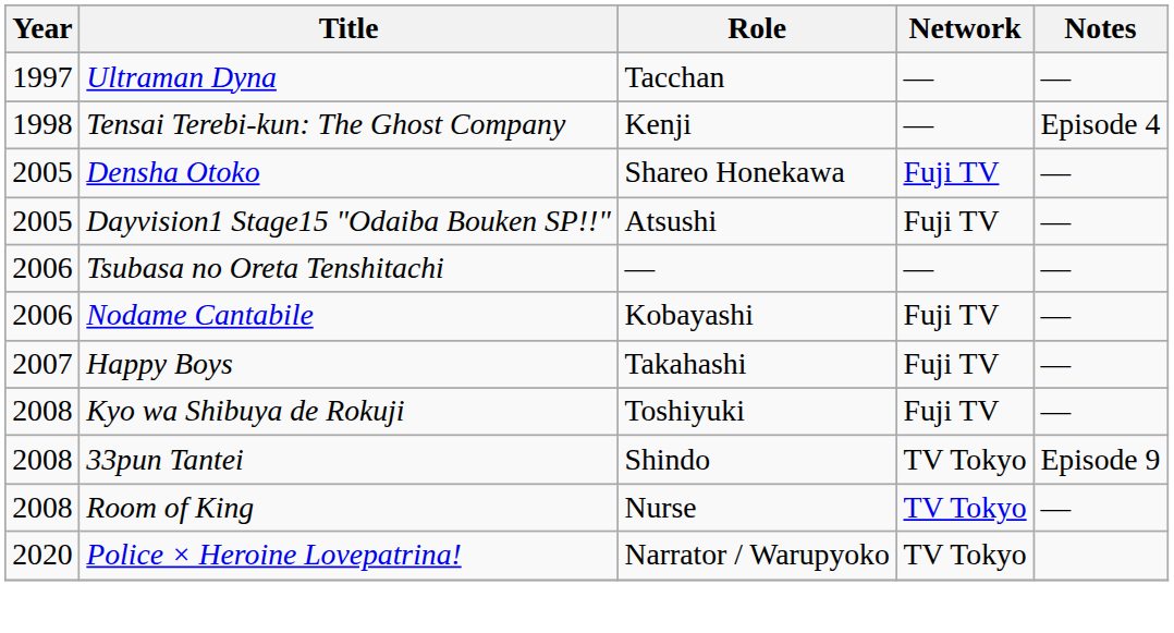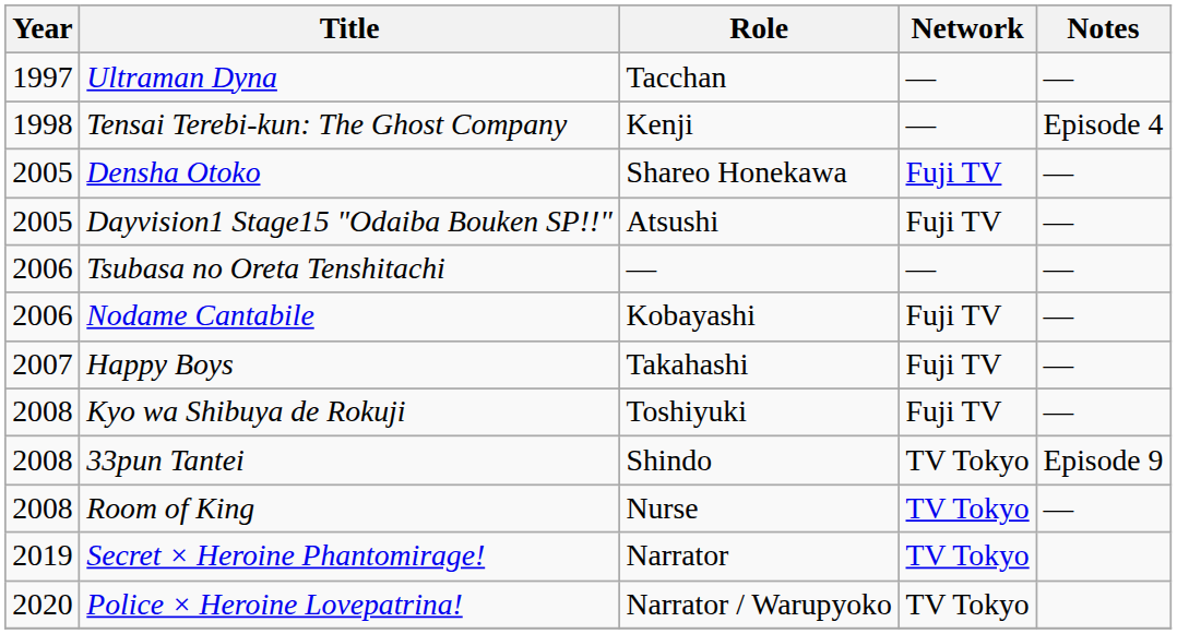+ row: 2019 | Secret × Heroine Phantomirage! | Narrator | TV Tokyo
